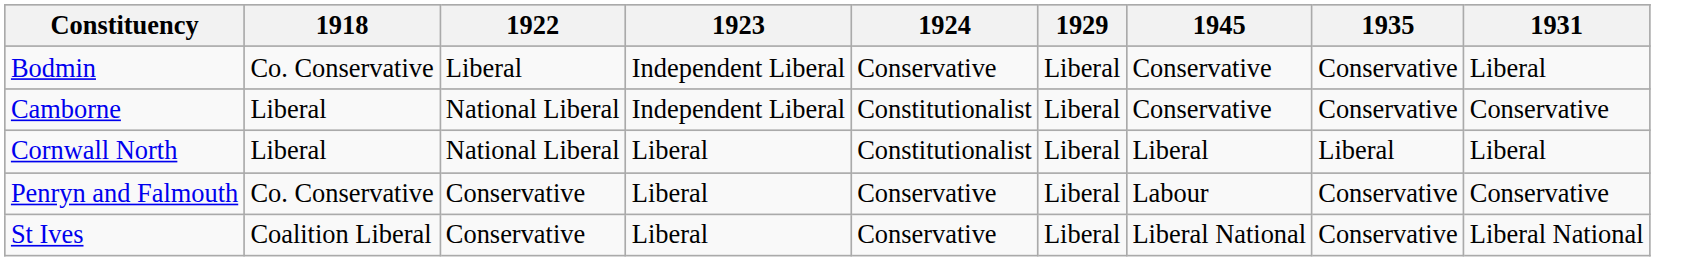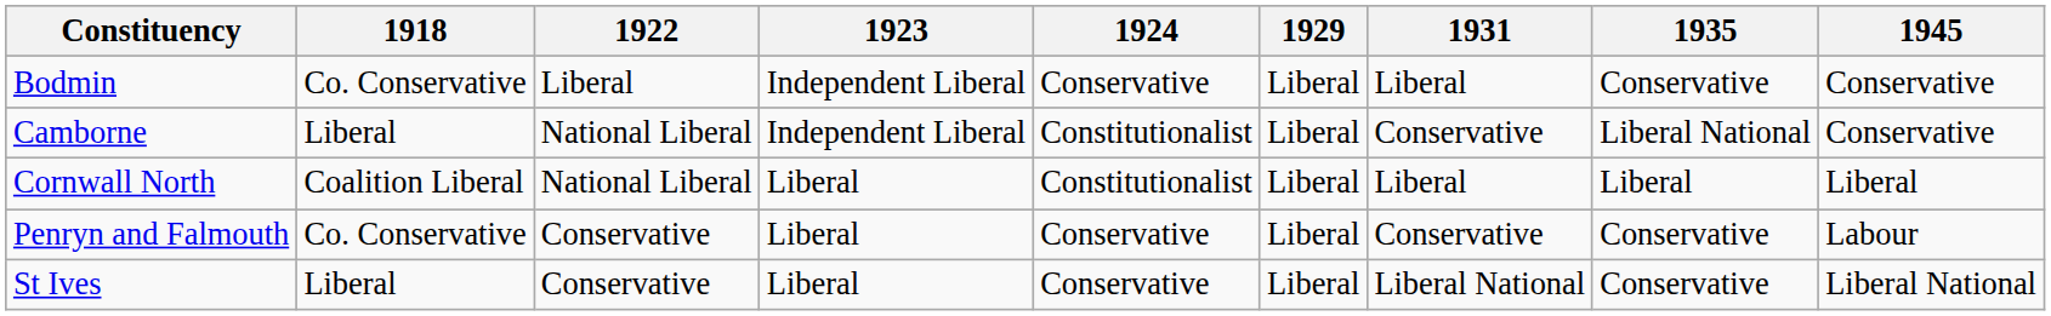columns swapped: 1931 <-> 1945
Camborne | 1935: Conservative -> Liberal National
Cornwall North | 1918: Liberal -> Coalition Liberal
St Ives | 1918: Coalition Liberal -> Liberal
